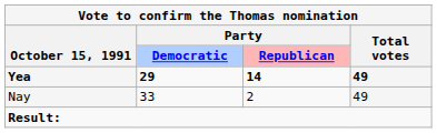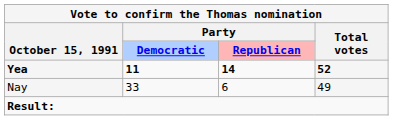Yea | Party / Democratic: 29 -> 11
Yea | Total votes: 49 -> 52
Nay | Party / Republican: 2 -> 6
